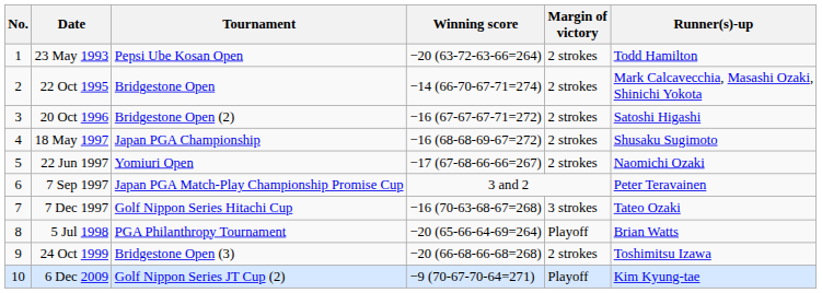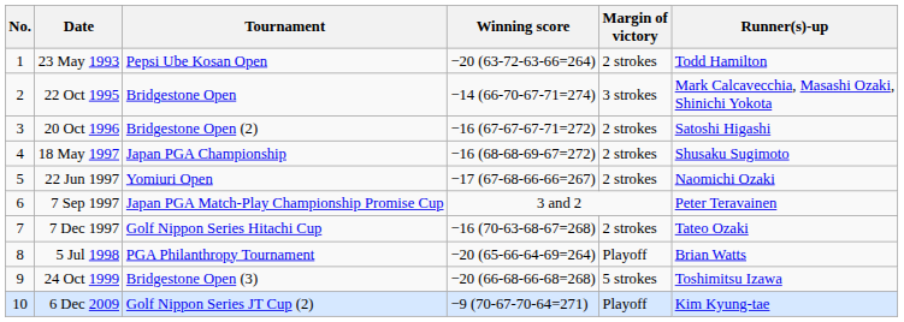22 Oct 1995 | Margin of victory: 2 strokes -> 3 strokes
7 Dec 1997 | Margin of victory: 3 strokes -> 2 strokes
24 Oct 1999 | Margin of victory: 2 strokes -> 5 strokes
